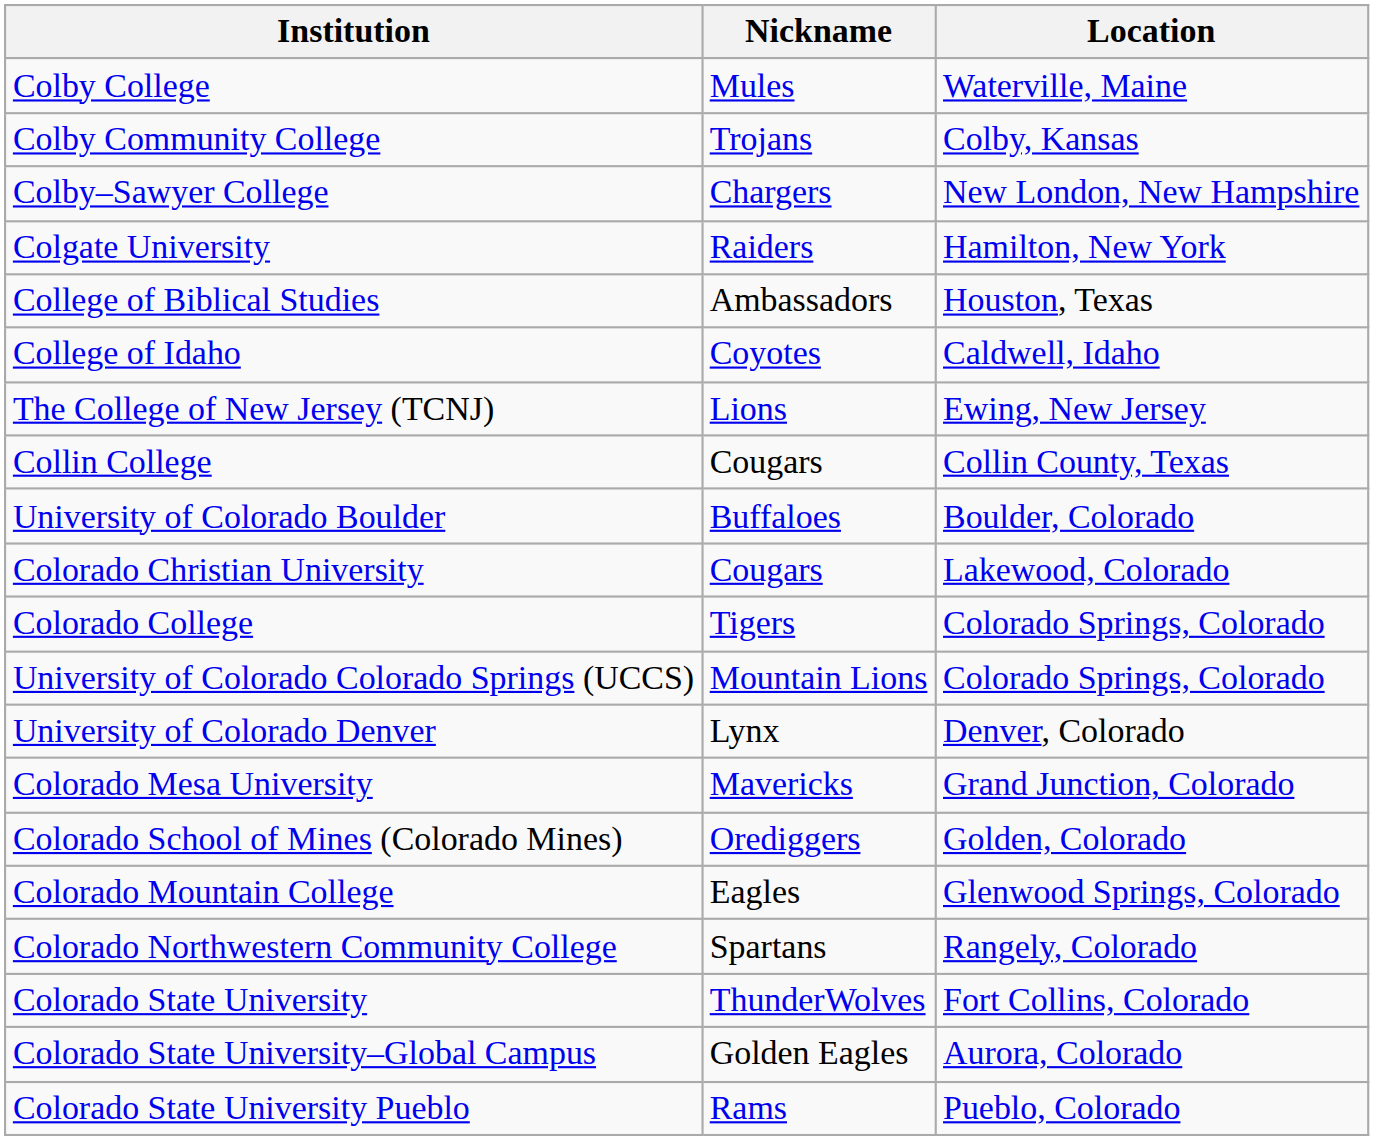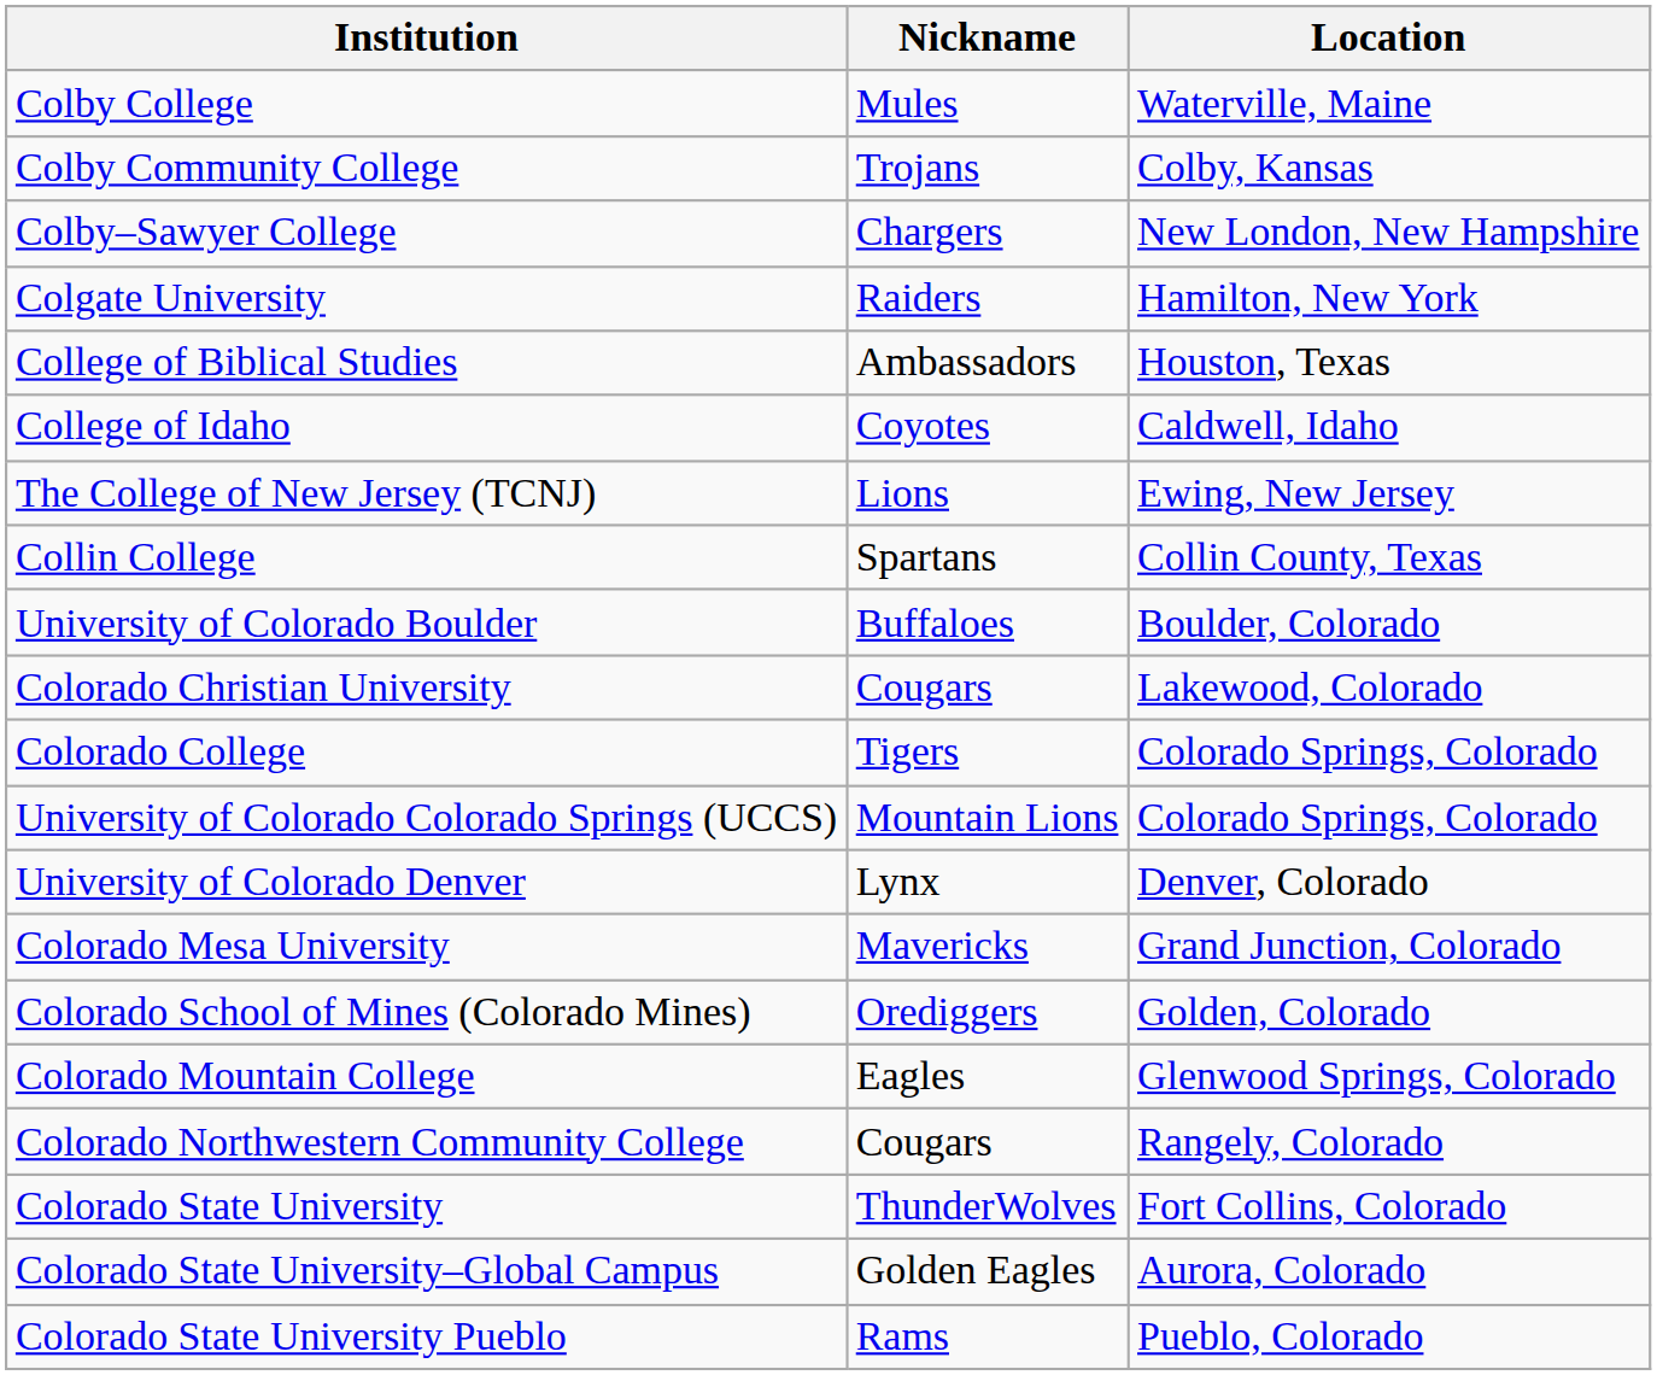Collin College | Nickname: Cougars -> Spartans
Colorado Northwestern Community College | Nickname: Spartans -> Cougars
